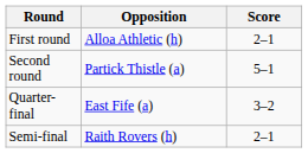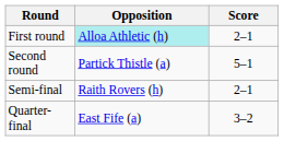First round | Opposition: no background -> paleturquoise background
rows swapped: Quarter-final <-> Semi-final
